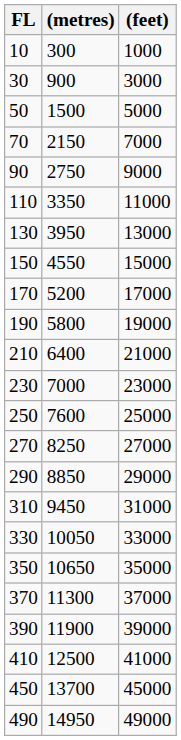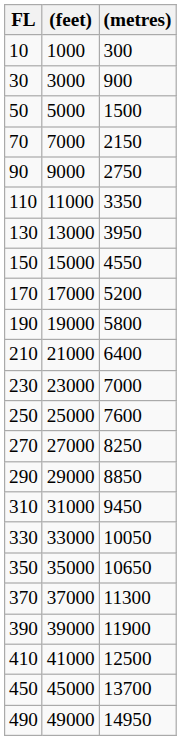columns swapped: (metres) <-> (feet)
